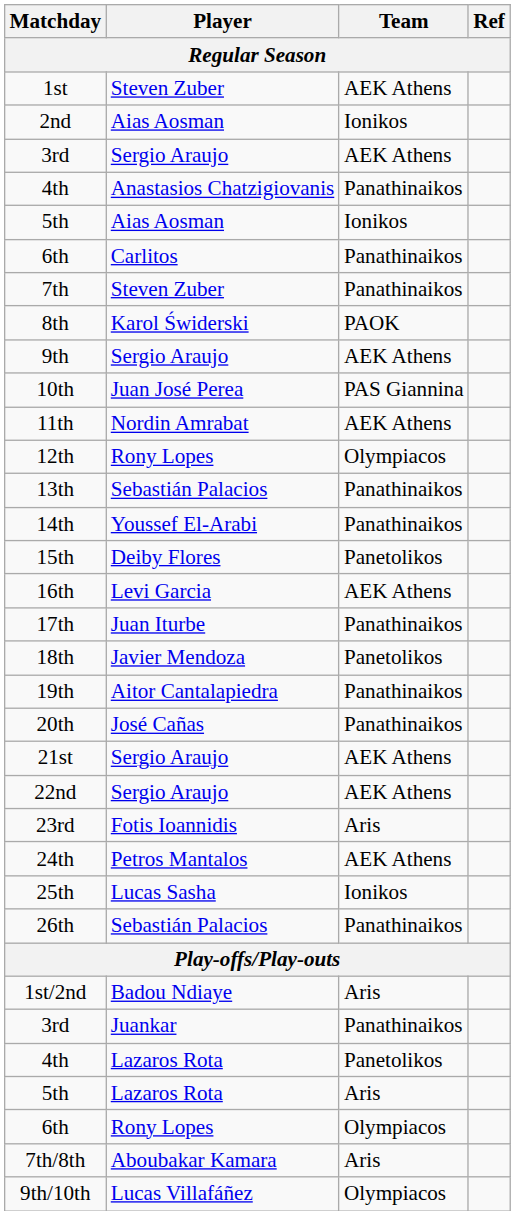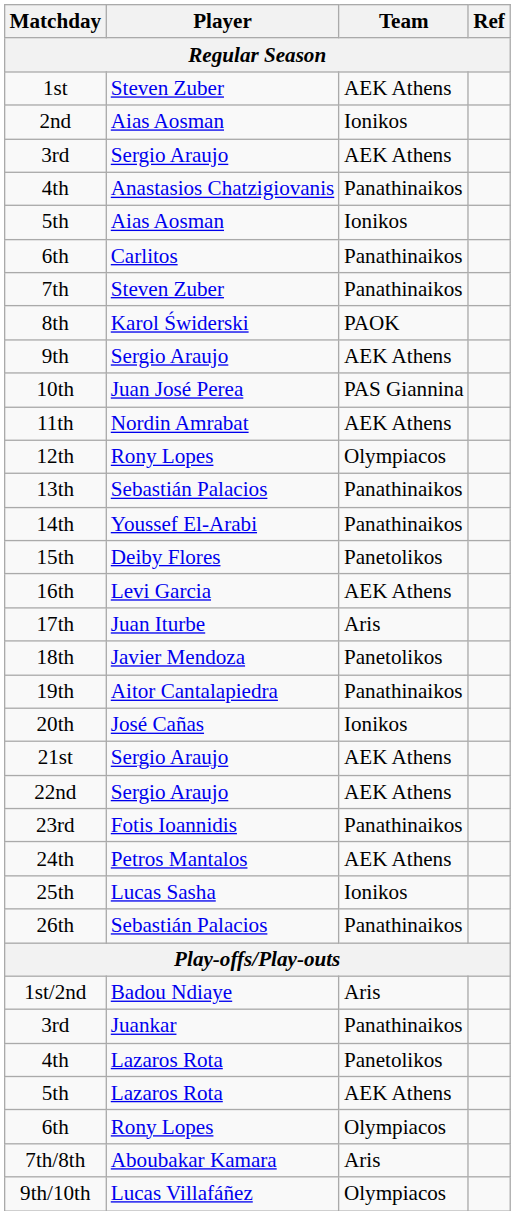17th | Team: Panathinaikos -> Aris
20th | Team: Panathinaikos -> Ionikos
23rd | Team: Aris -> Panathinaikos
5th / Lazaros Rota | Team: Aris -> AEK Athens
